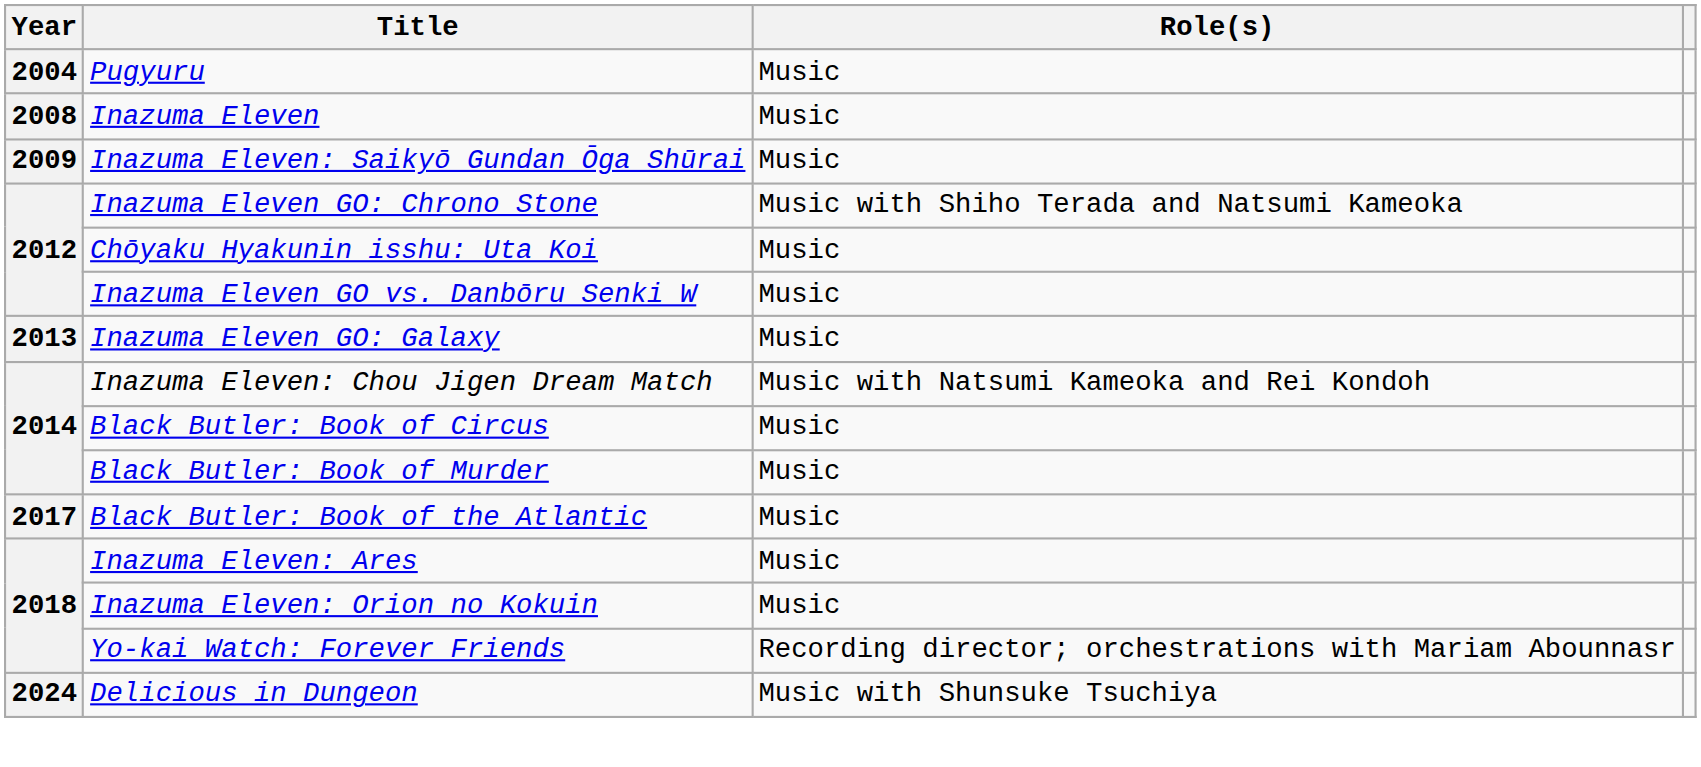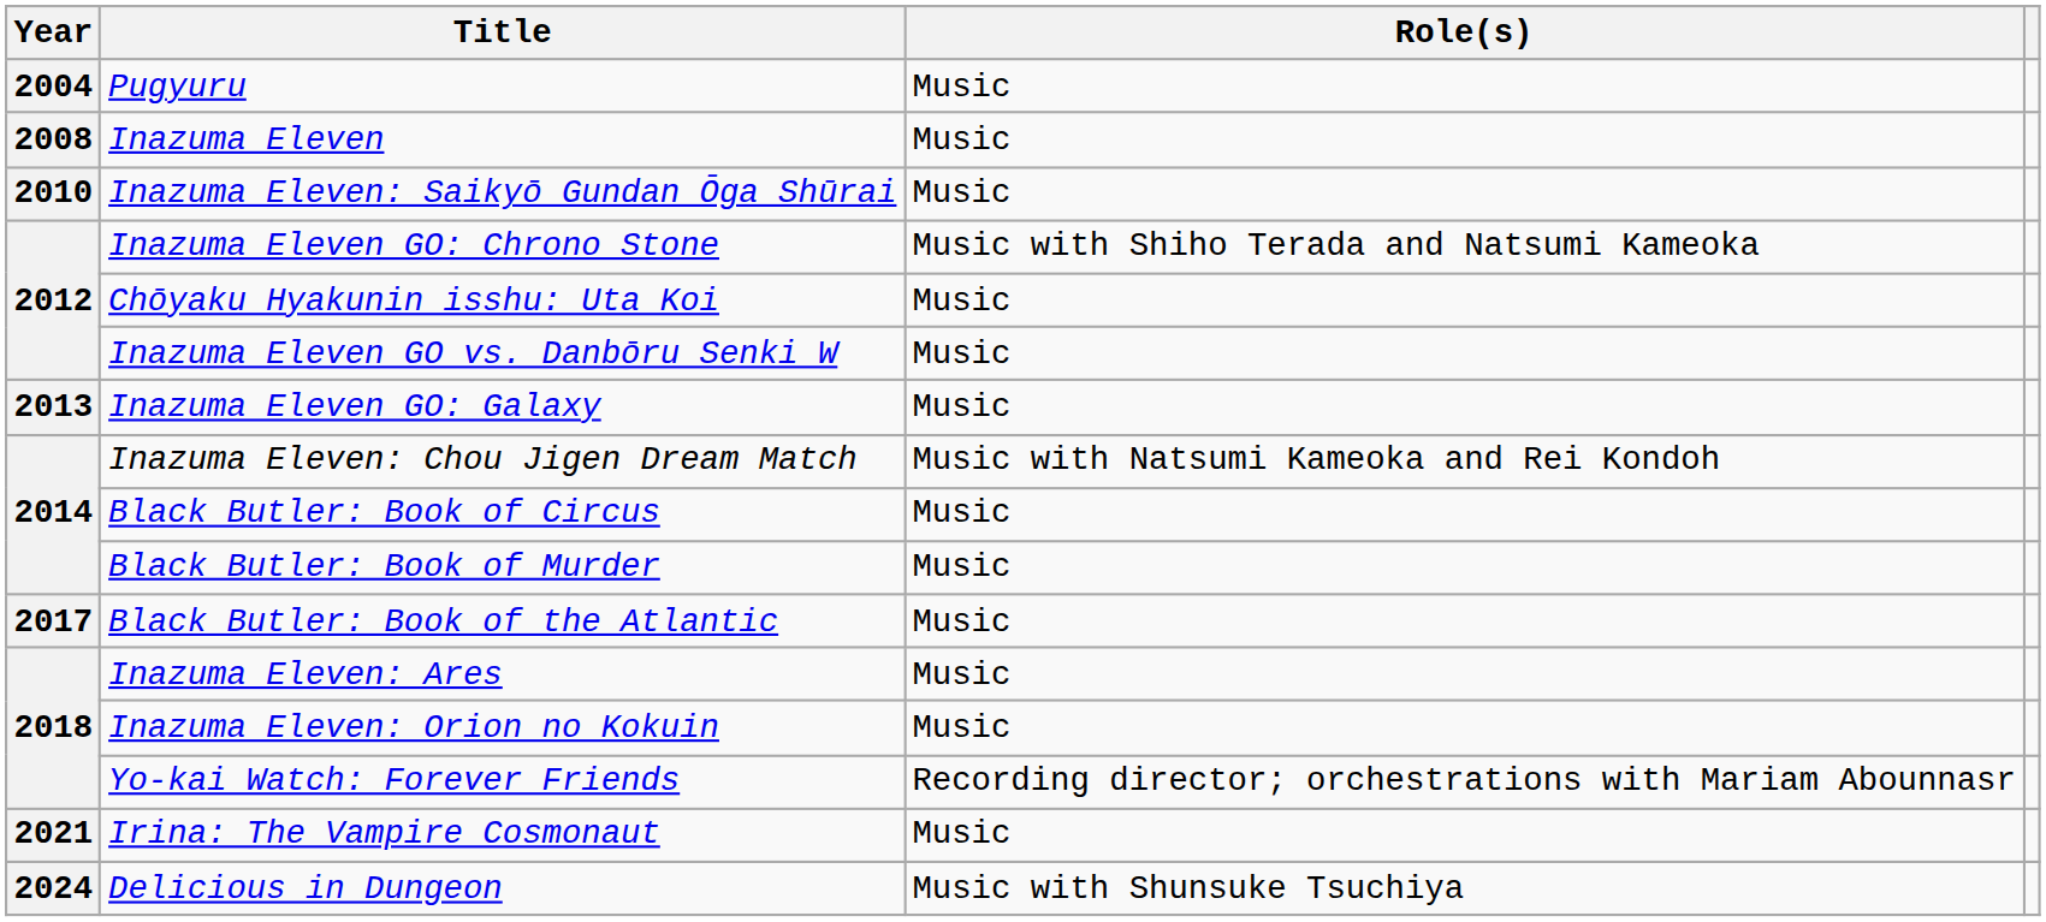Inazuma Eleven: Saikyō Gundan Ōga Shūrai | Year: 2009 -> 2010
+ row: 2021 | Irina: The Vampire Cosmonaut | Music
